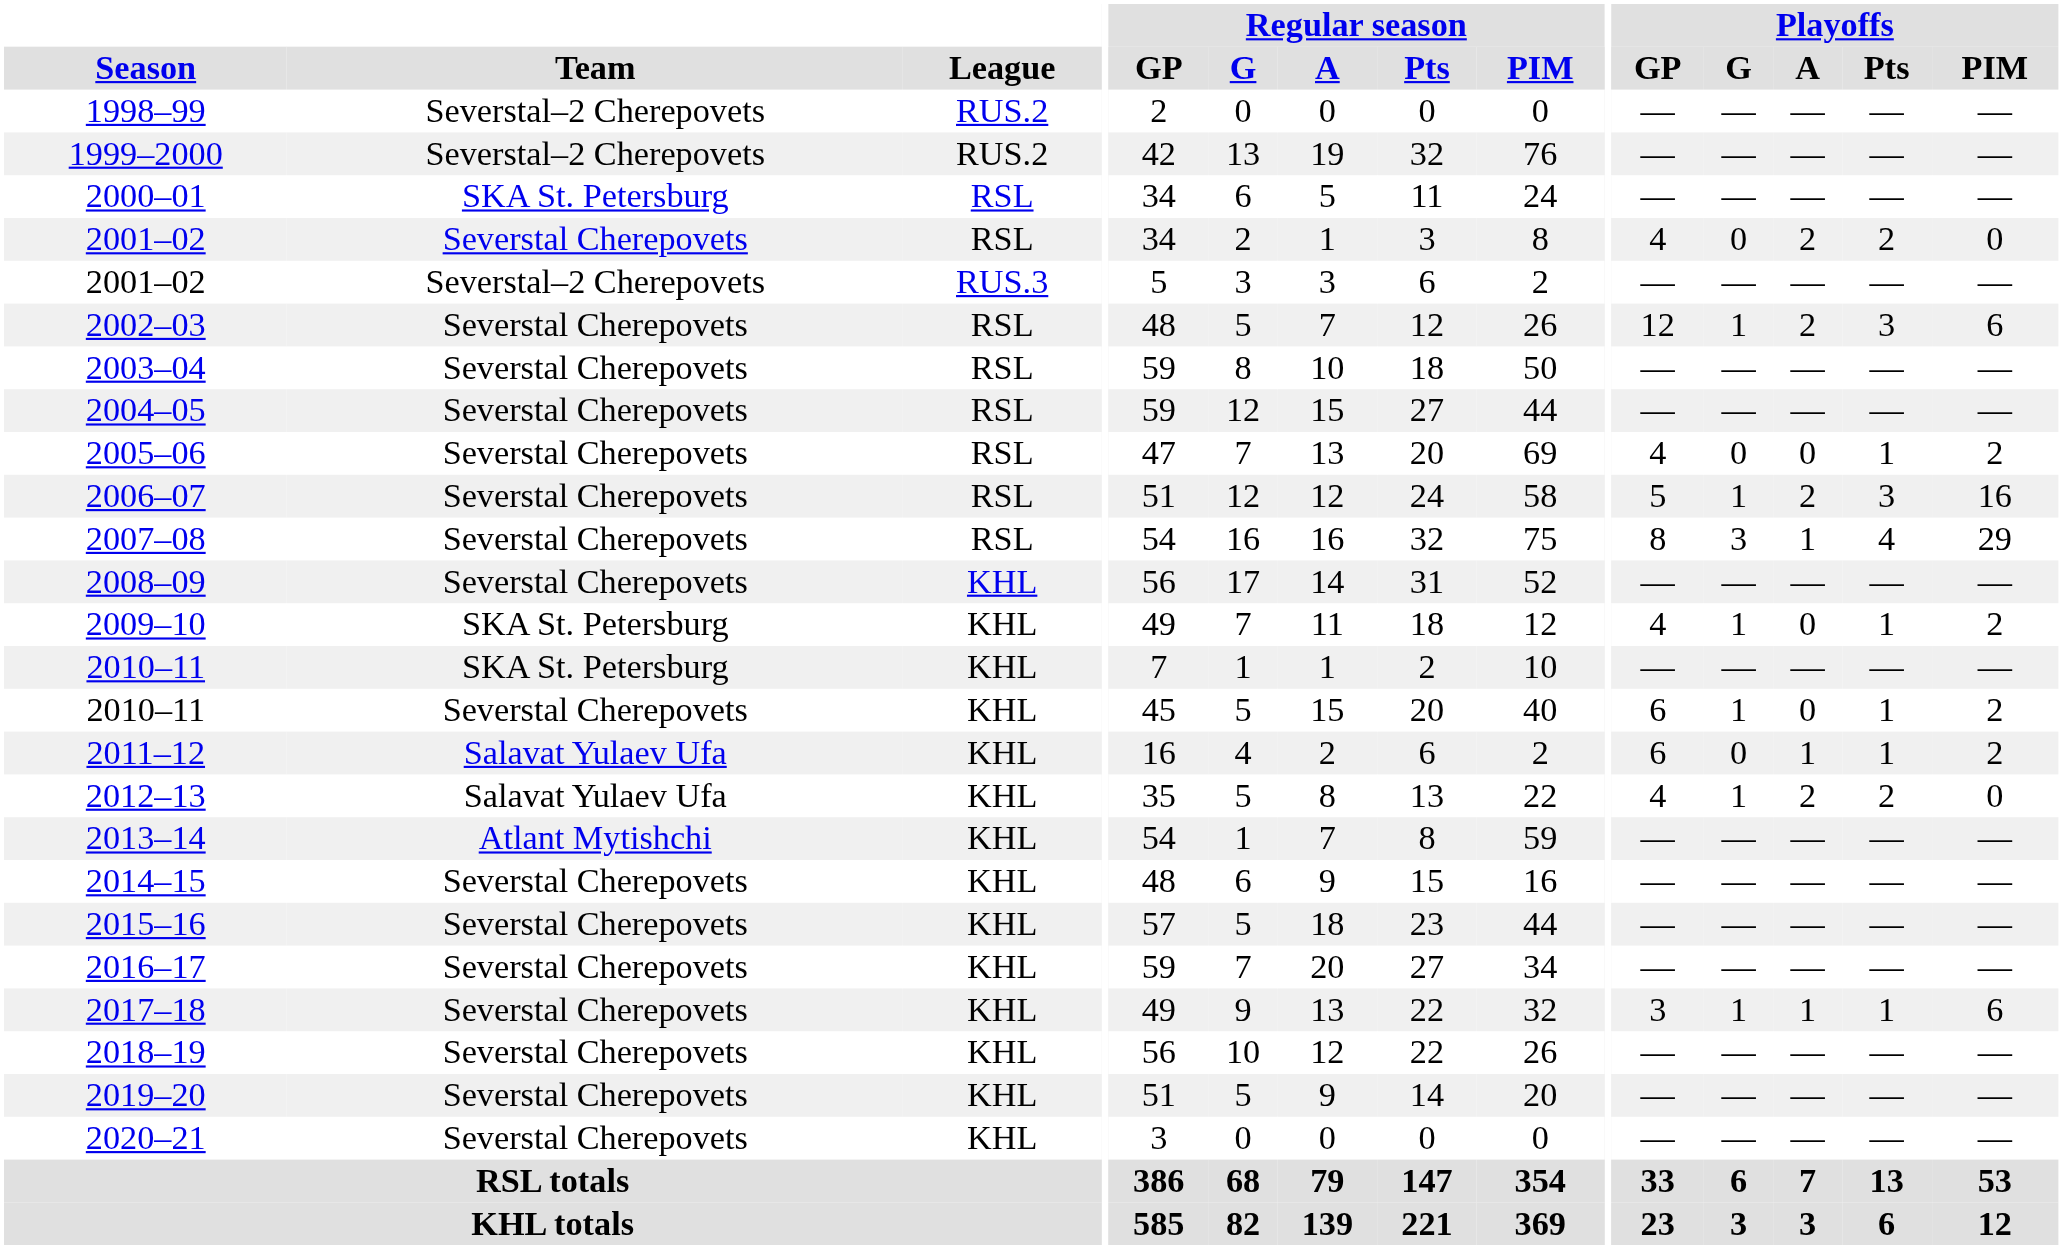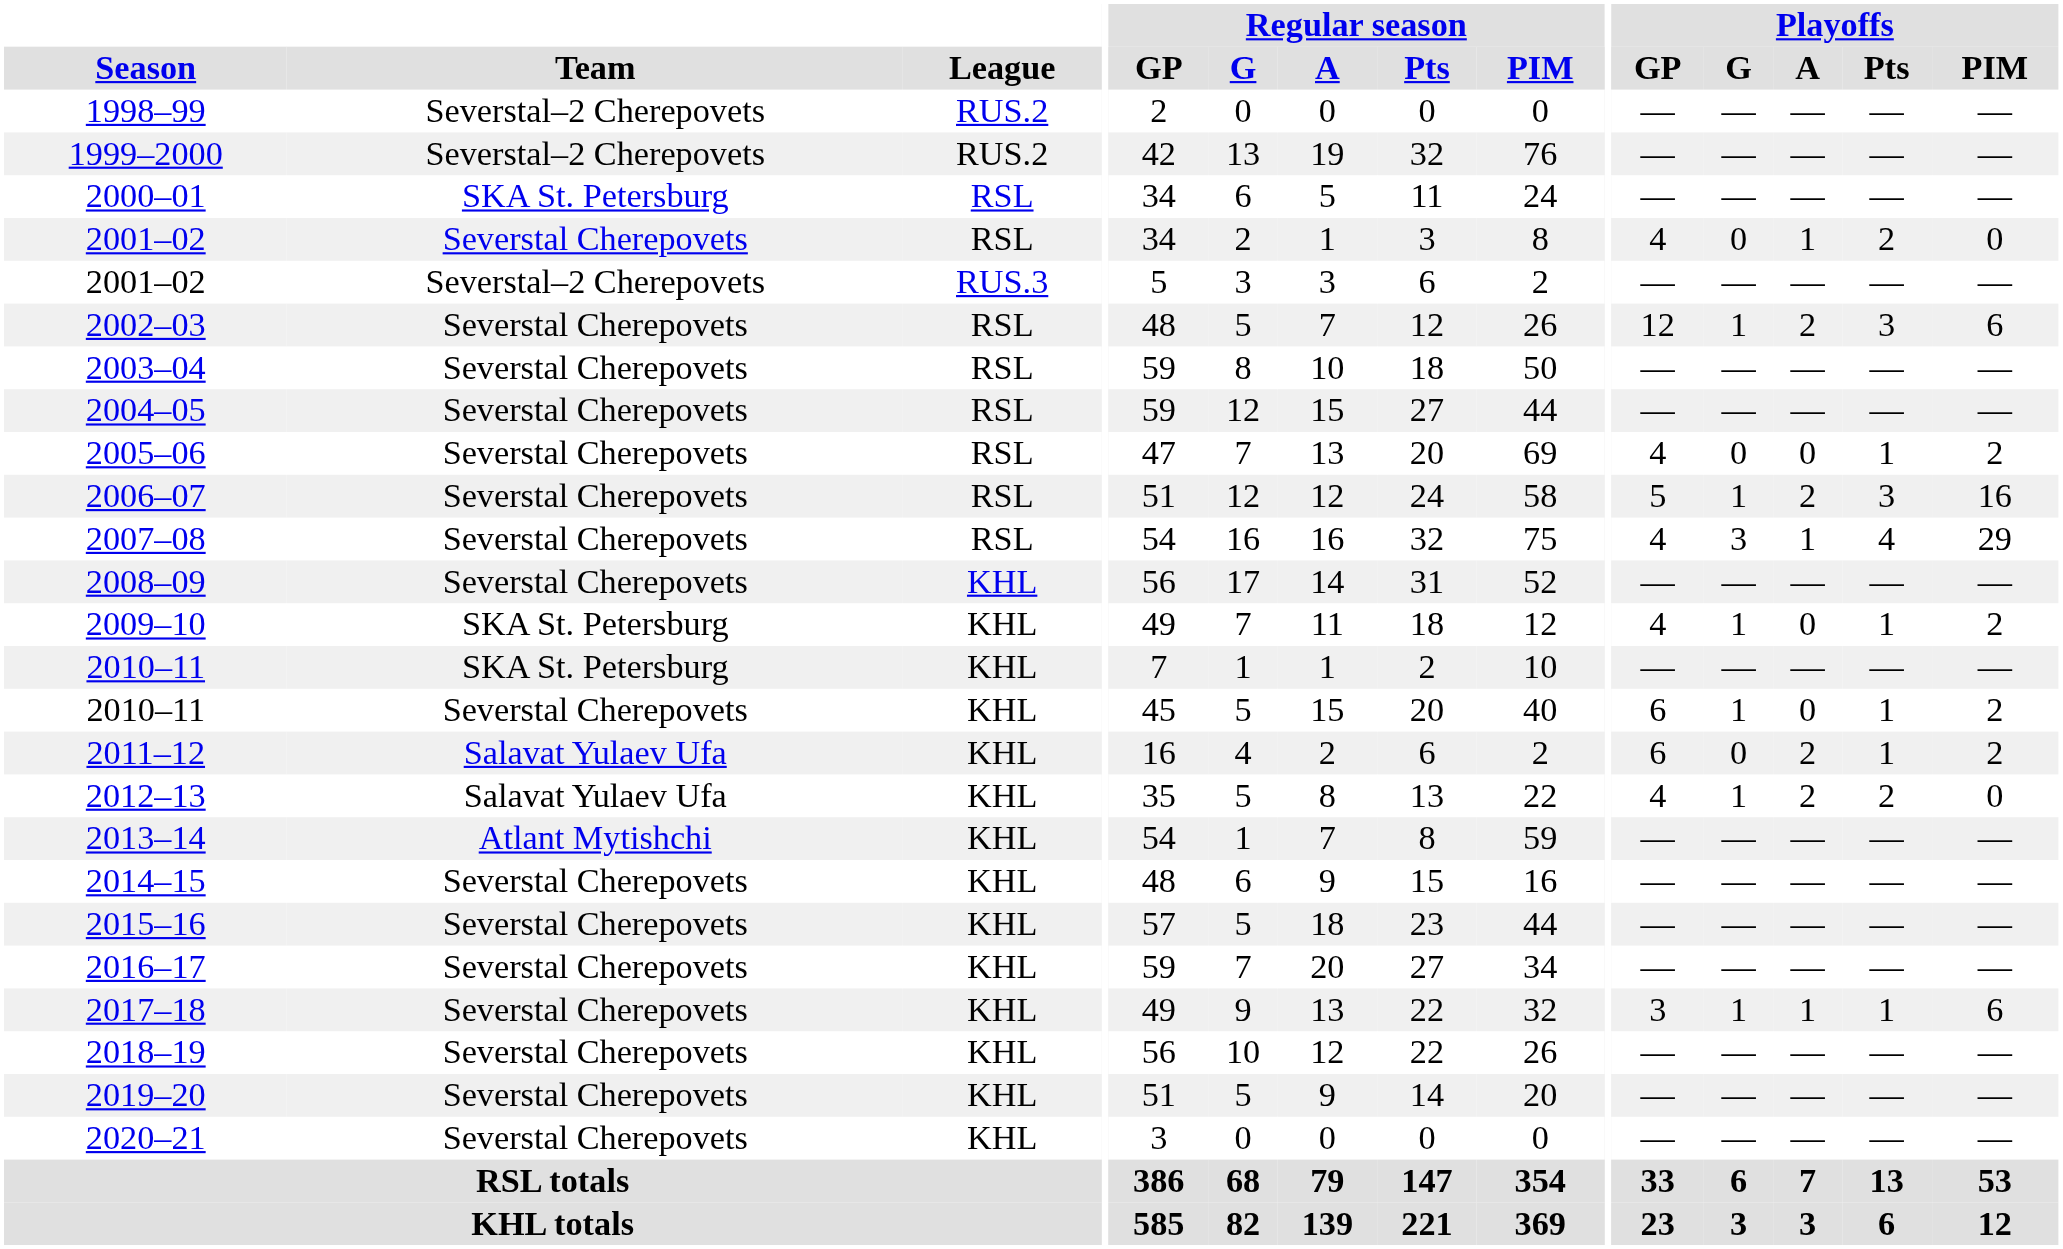2001–02 / Severstal Cherepovets | Playoffs / A: 2 -> 1
2007–08 | Playoffs / GP: 8 -> 4
2011–12 | Playoffs / A: 1 -> 2
